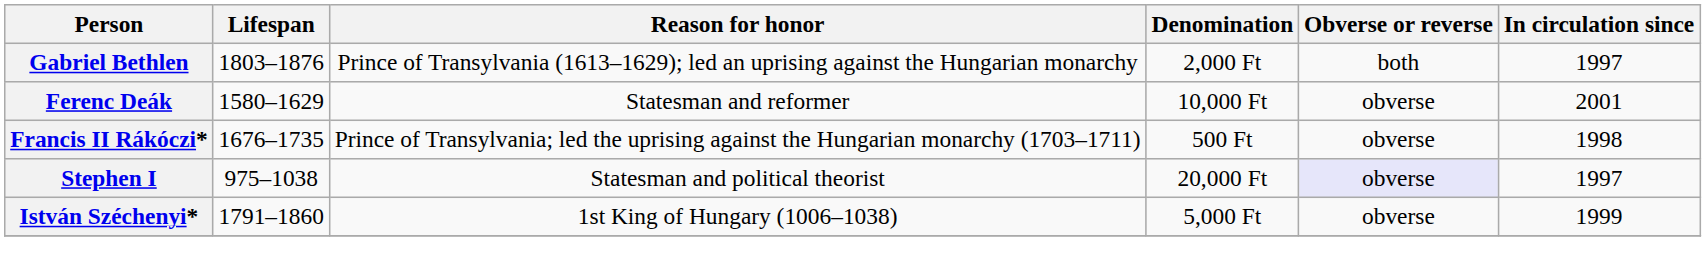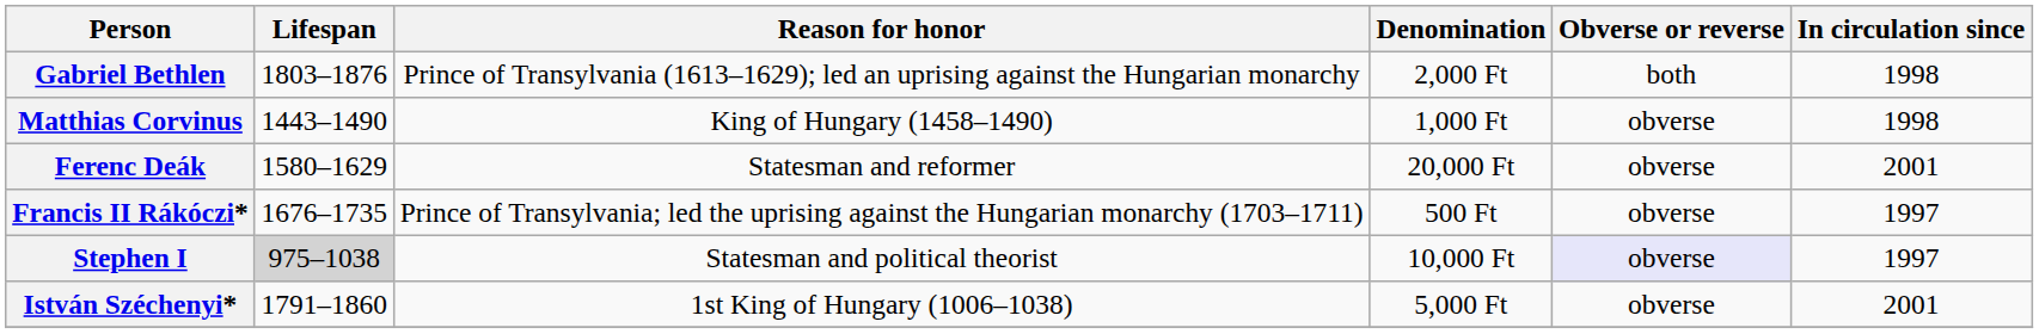Gabriel Bethlen | In circulation since: 1997 -> 1998
+ row: Matthias Corvinus | 1443–1490 | King of Hungary (1458–1490) | 1,000 Ft | obverse | 1998
Ferenc Deák | Denomination: 10,000 Ft -> 20,000 Ft
Francis II Rákóczi* | In circulation since: 1998 -> 1997
Stephen I | Lifespan: no background -> lightgrey background
Stephen I | Denomination: 20,000 Ft -> 10,000 Ft
István Széchenyi* | In circulation since: 1999 -> 2001
